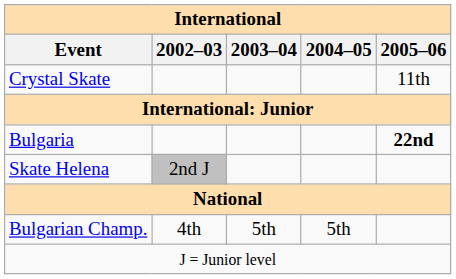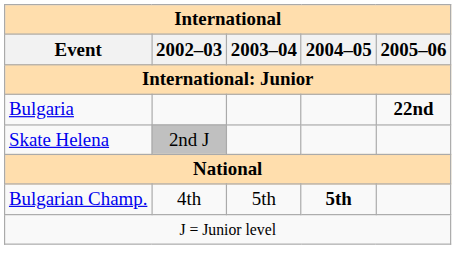- row: Crystal Skate | 11th
Bulgarian Champ. | 2004–05: normal -> bold
